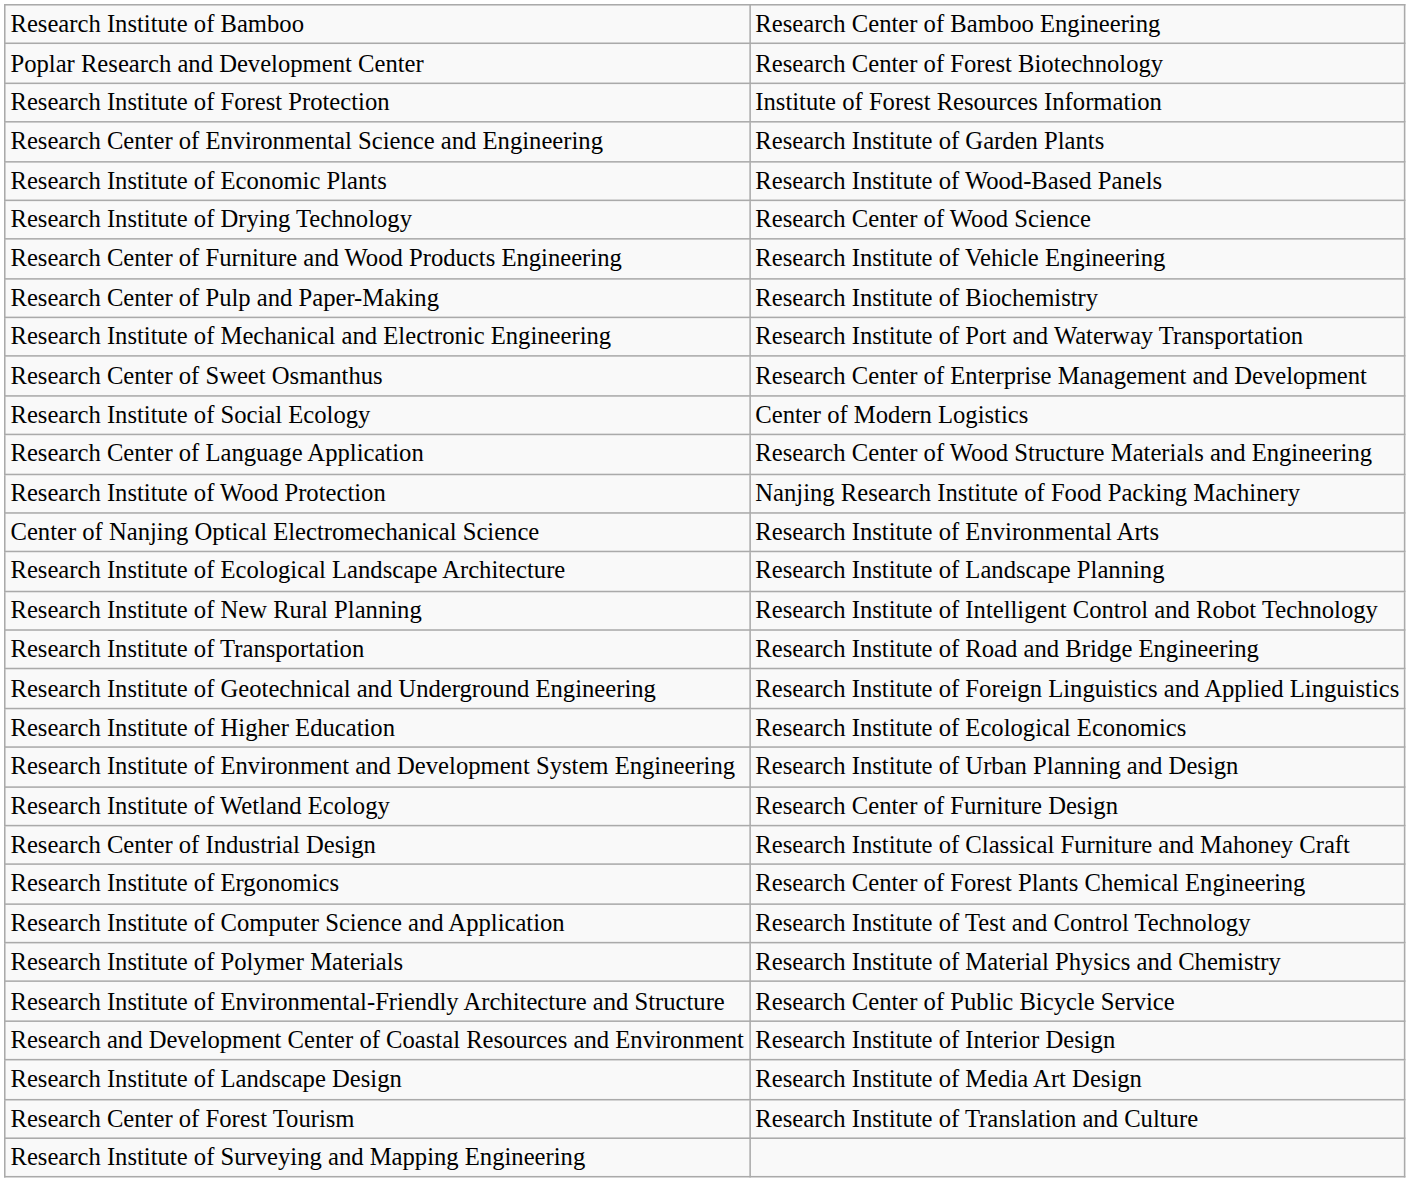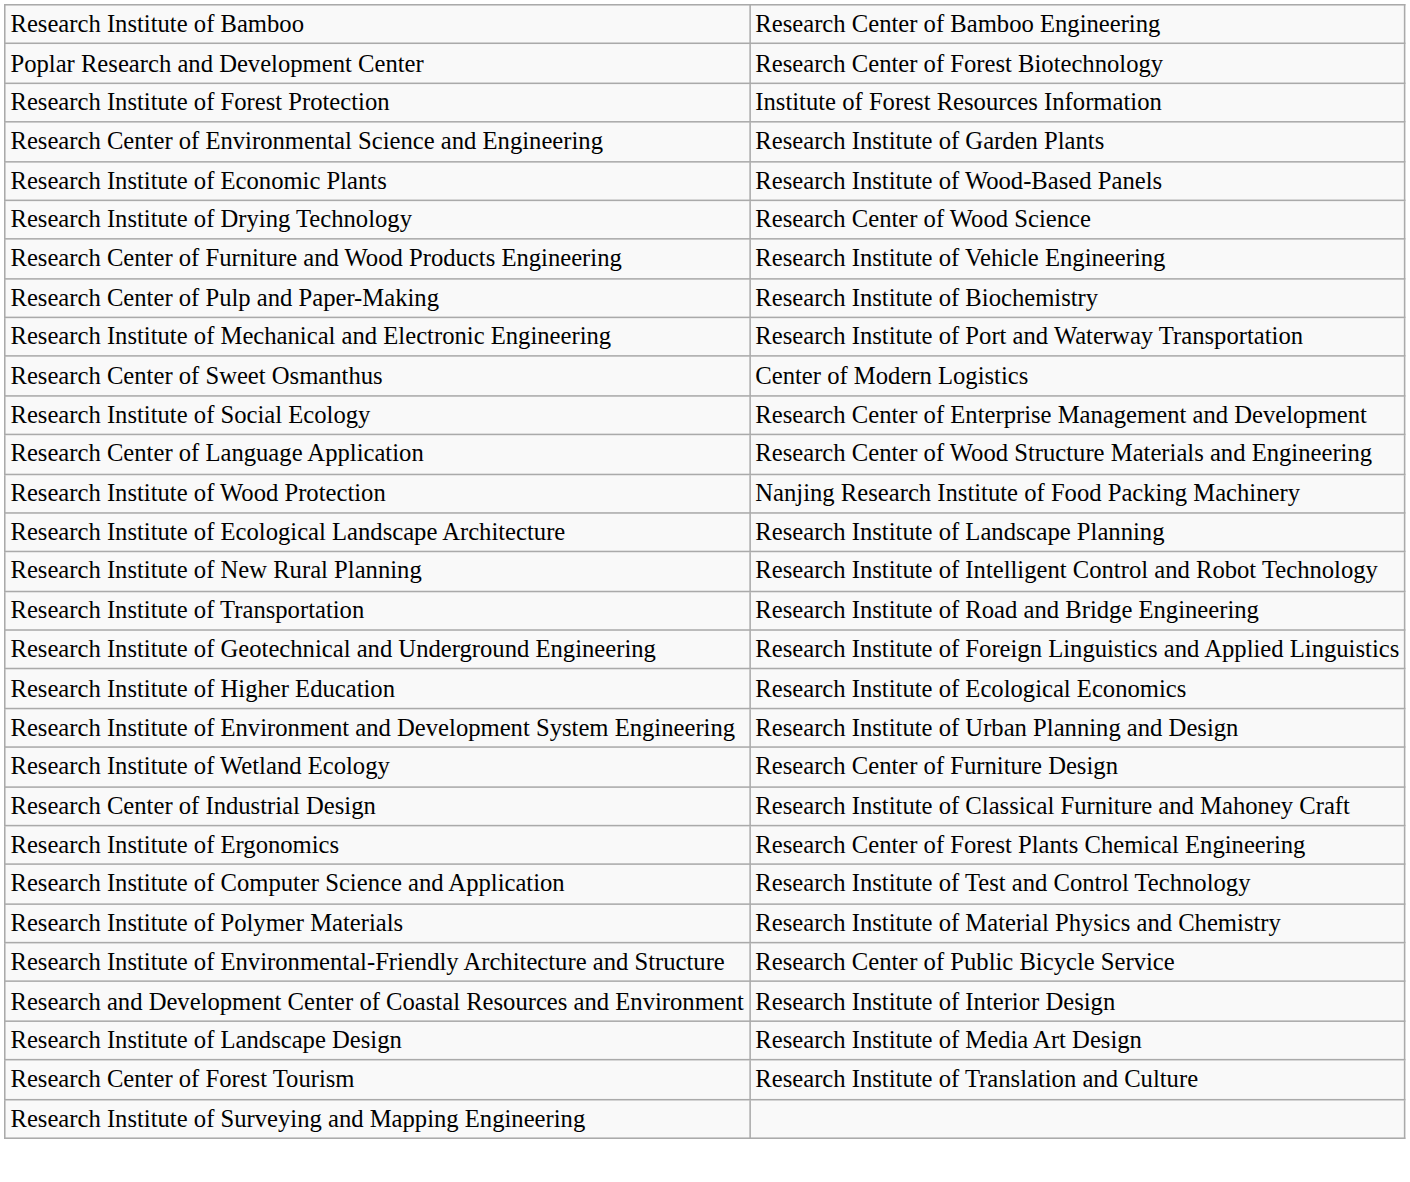Research Center of Sweet Osmanthus | column 2: Research Center of Enterprise Management and Development -> Center of Modern Logistics
Research Institute of Social Ecology | column 2: Center of Modern Logistics -> Research Center of Enterprise Management and Development
- row: Center of Nanjing Optical Electromechanical Science | Research Institute of Environmental Arts
